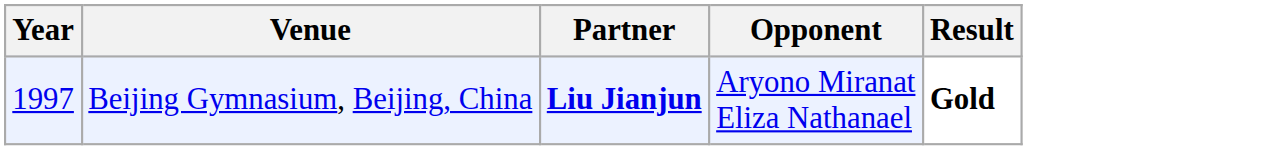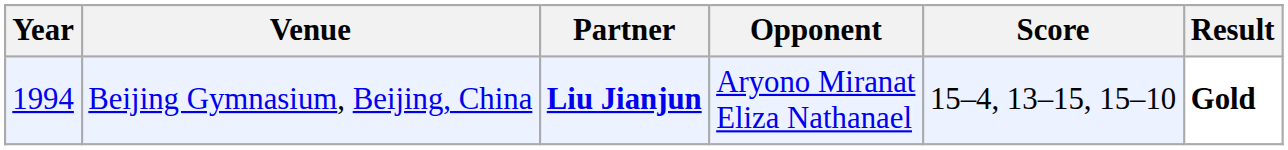+ column: Score | 15–4, 13–15, 15–10
Beijing Gymnasium, Beijing, China | Year: 1997 -> 1994
